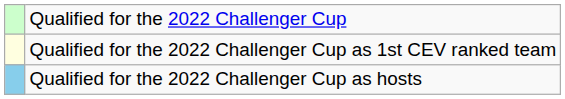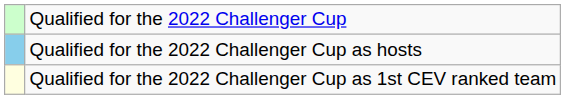rows swapped: Qualified for the 2022 Challenger Cup as hosts <-> Qualified for the 2022 Challenger Cup as 1st CEV ranked team
